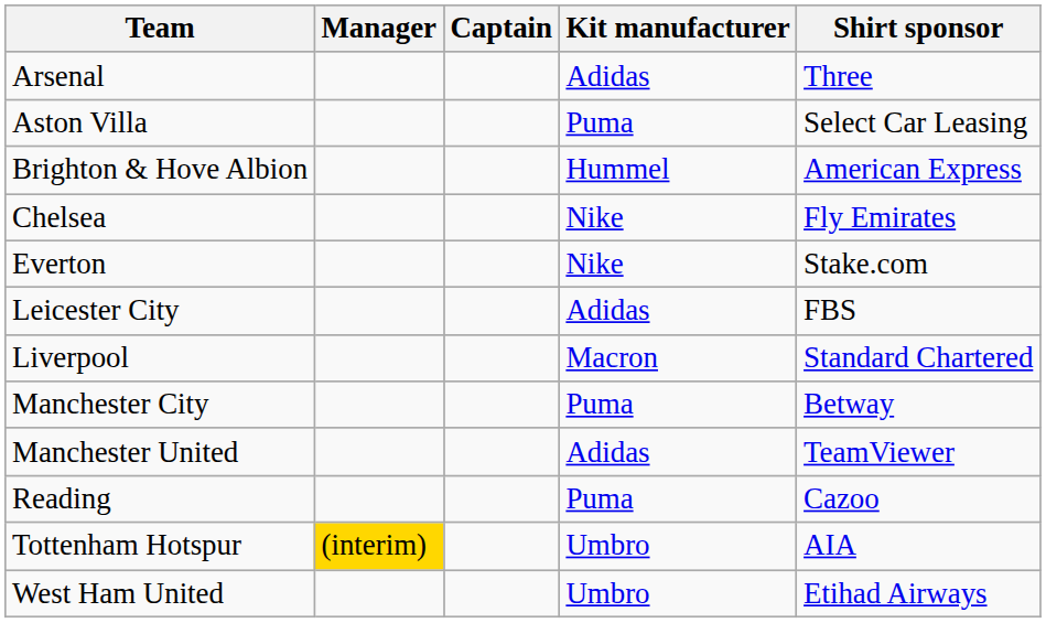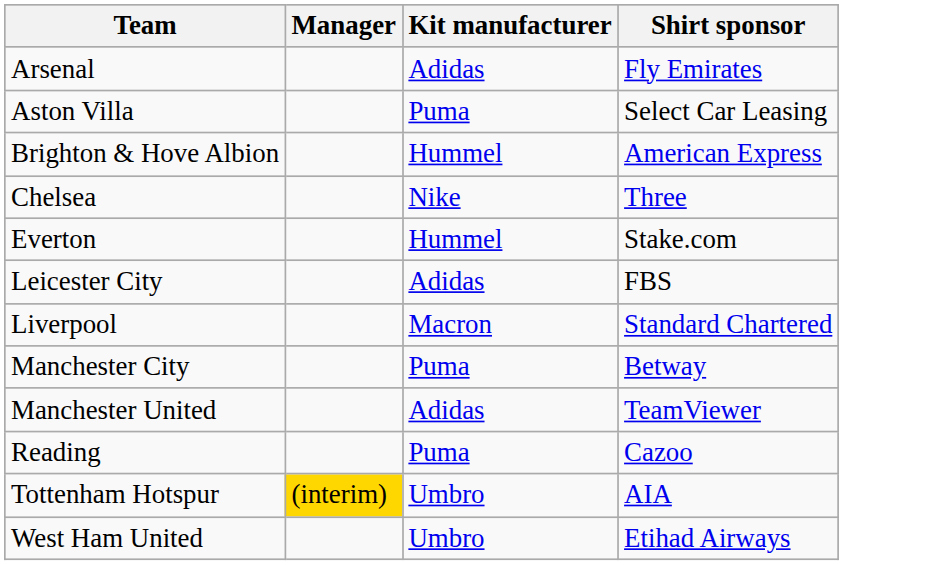- column: Captain
Arsenal | Shirt sponsor: Three -> Fly Emirates
Chelsea | Shirt sponsor: Fly Emirates -> Three
Everton | Kit manufacturer: Nike -> Hummel
